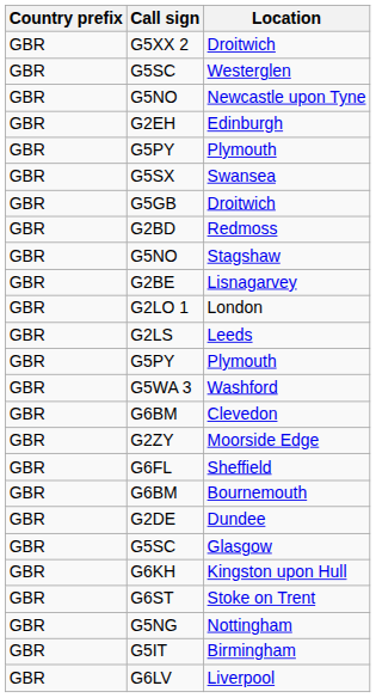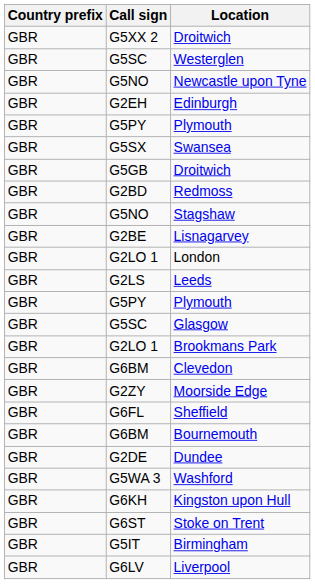rows swapped: Washford <-> Glasgow
+ row: GBR | G2LO 1 | Brookmans Park
- row: GBR | G5NG | Nottingham
